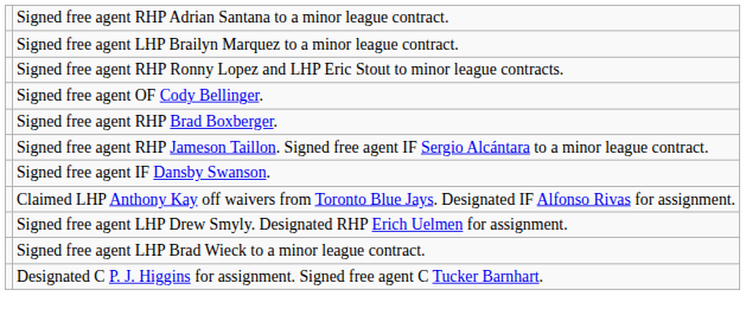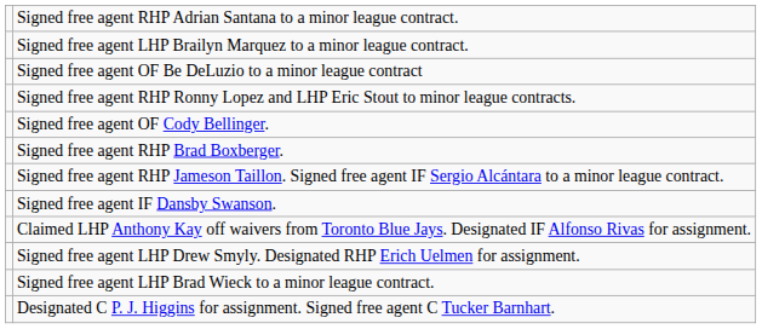+ row: Signed free agent OF Be DeLuzio to a minor league contract
